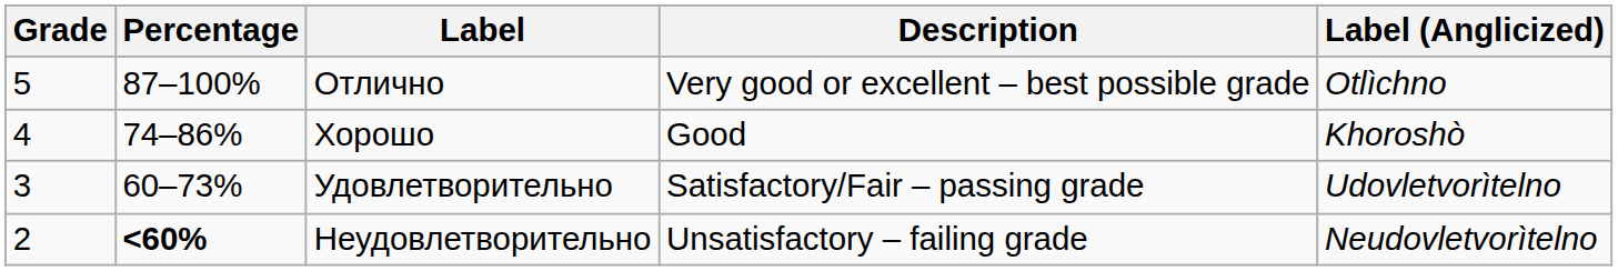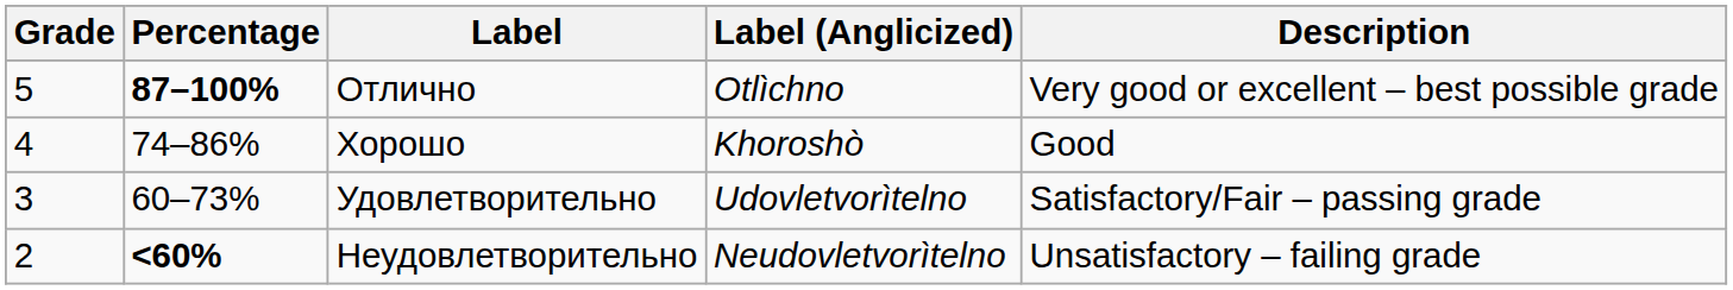columns swapped: Label (Anglicized) <-> Description
Отлично | Percentage: normal -> bold
